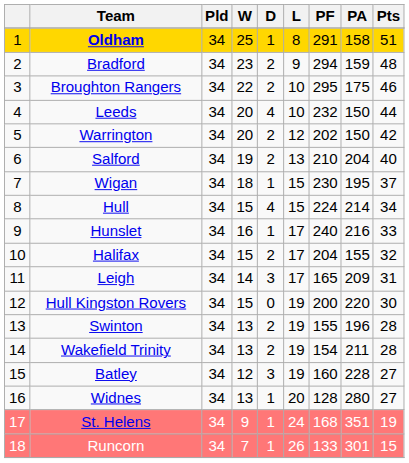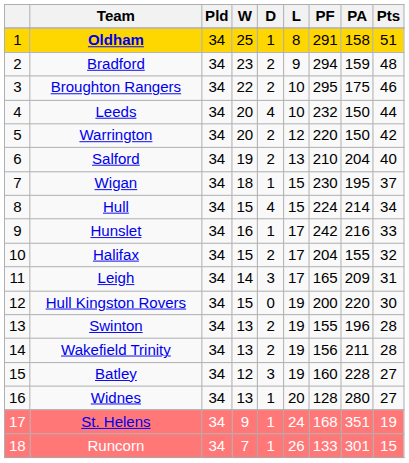Warrington | PF: 202 -> 220
Hunslet | PF: 240 -> 242
Wakefield Trinity | PF: 154 -> 156
